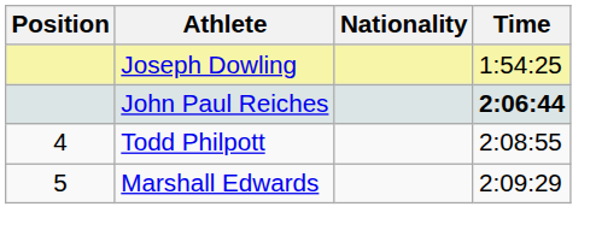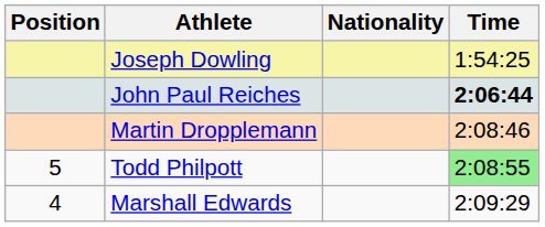+ row: Martin Dropplemann | 2:08:46
Todd Philpott | Position: 4 -> 5
Todd Philpott | Time: no background -> lightgreen background
Marshall Edwards | Position: 5 -> 4
